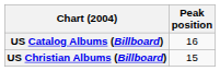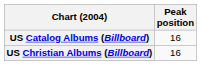US Christian Albums (Billboard) | Peak position: 15 -> 16
